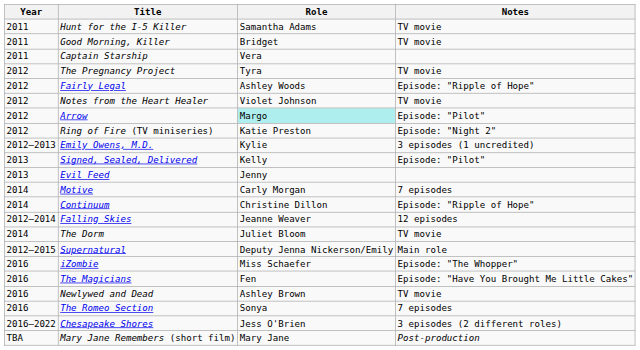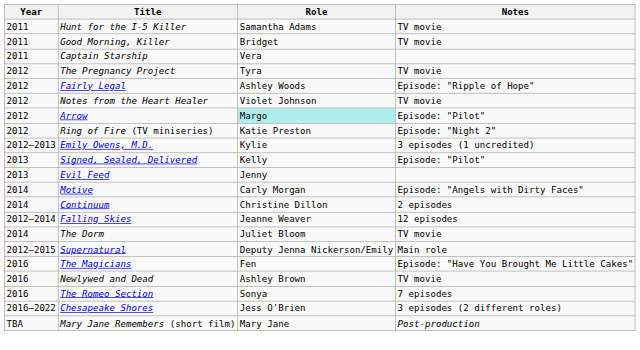Motive | Notes: 7 episodes -> Episode: "Angels with Dirty Faces"
Continuum | Notes: Episode: "Ripple of Hope" -> 2 episodes
- row: 2016 | iZombie | Miss Schaefer | Episode: "The Whopper"
